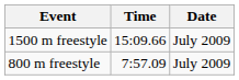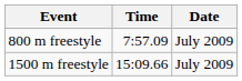rows swapped: 800 m freestyle <-> 1500 m freestyle
